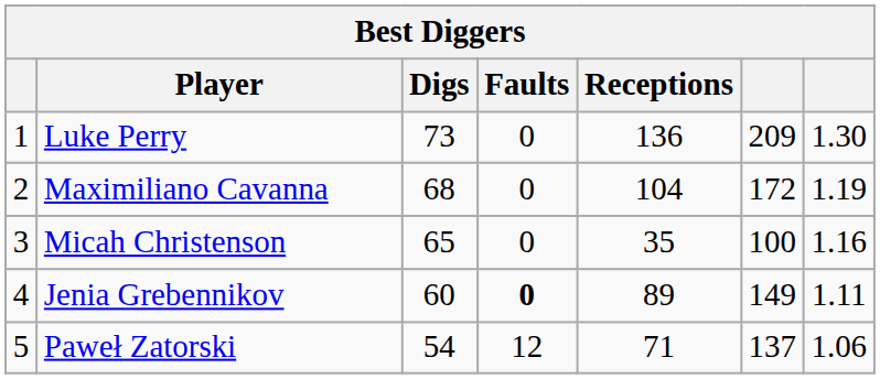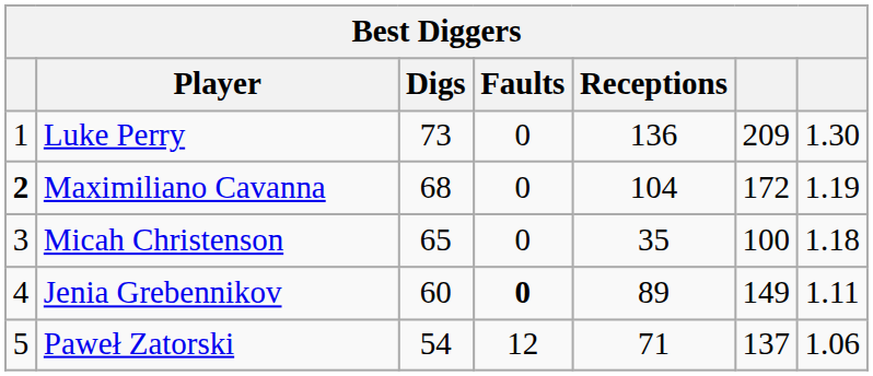Maximiliano Cavanna | column 1: normal -> bold
Micah Christenson | column 7: 1.16 -> 1.18
